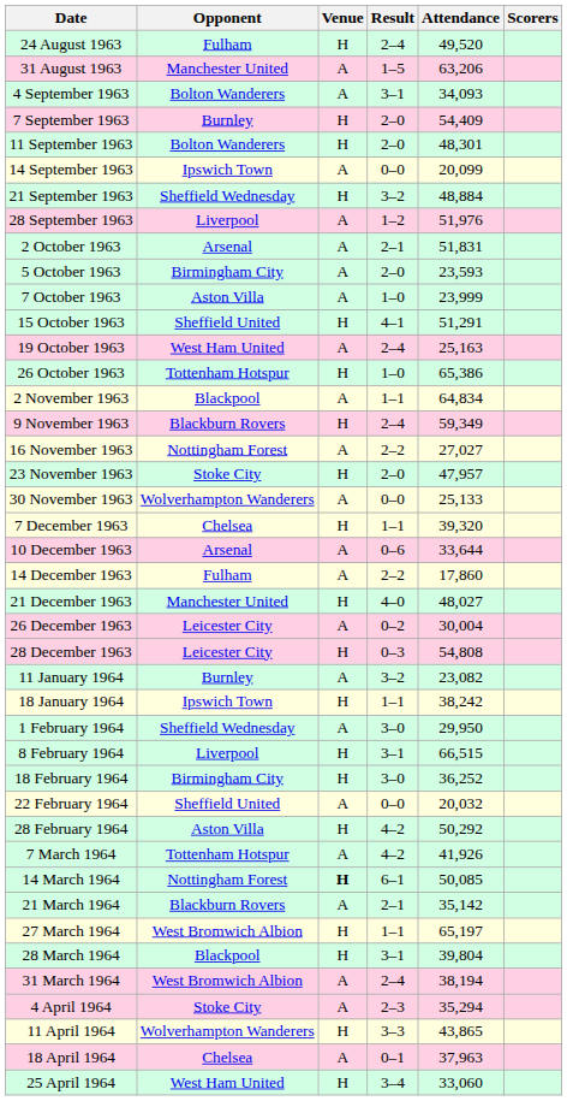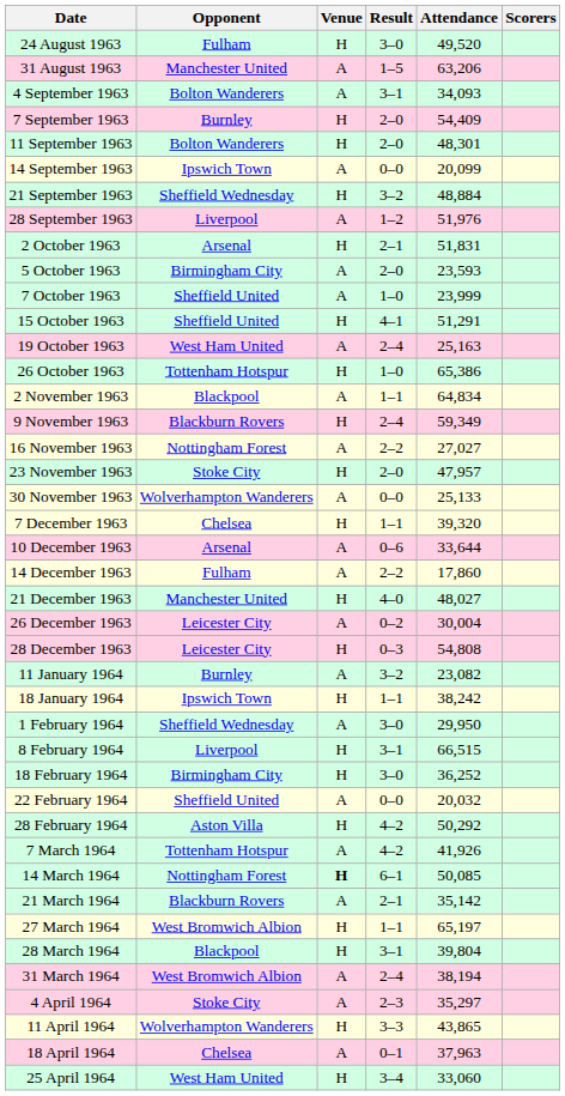24 August 1963 | Result: 2–4 -> 3–0
2 October 1963 | Venue: A -> H
7 October 1963 | Opponent: Aston Villa -> Sheffield United
4 April 1964 | Attendance: 35,294 -> 35,297
